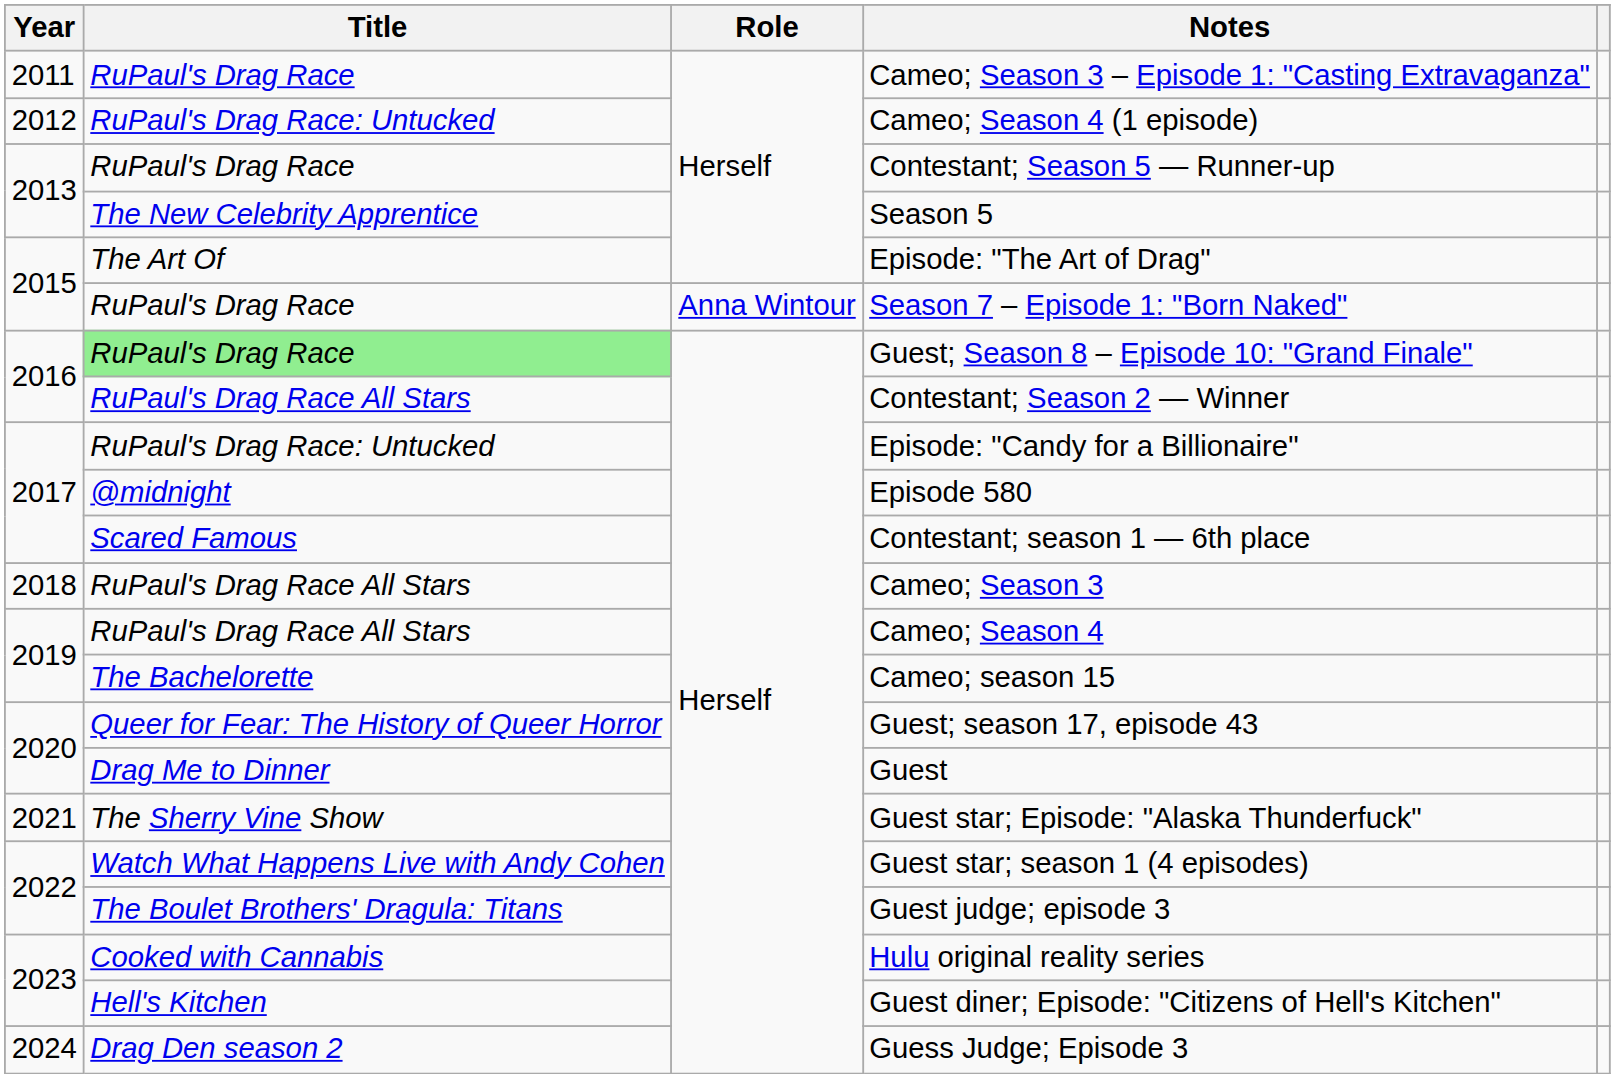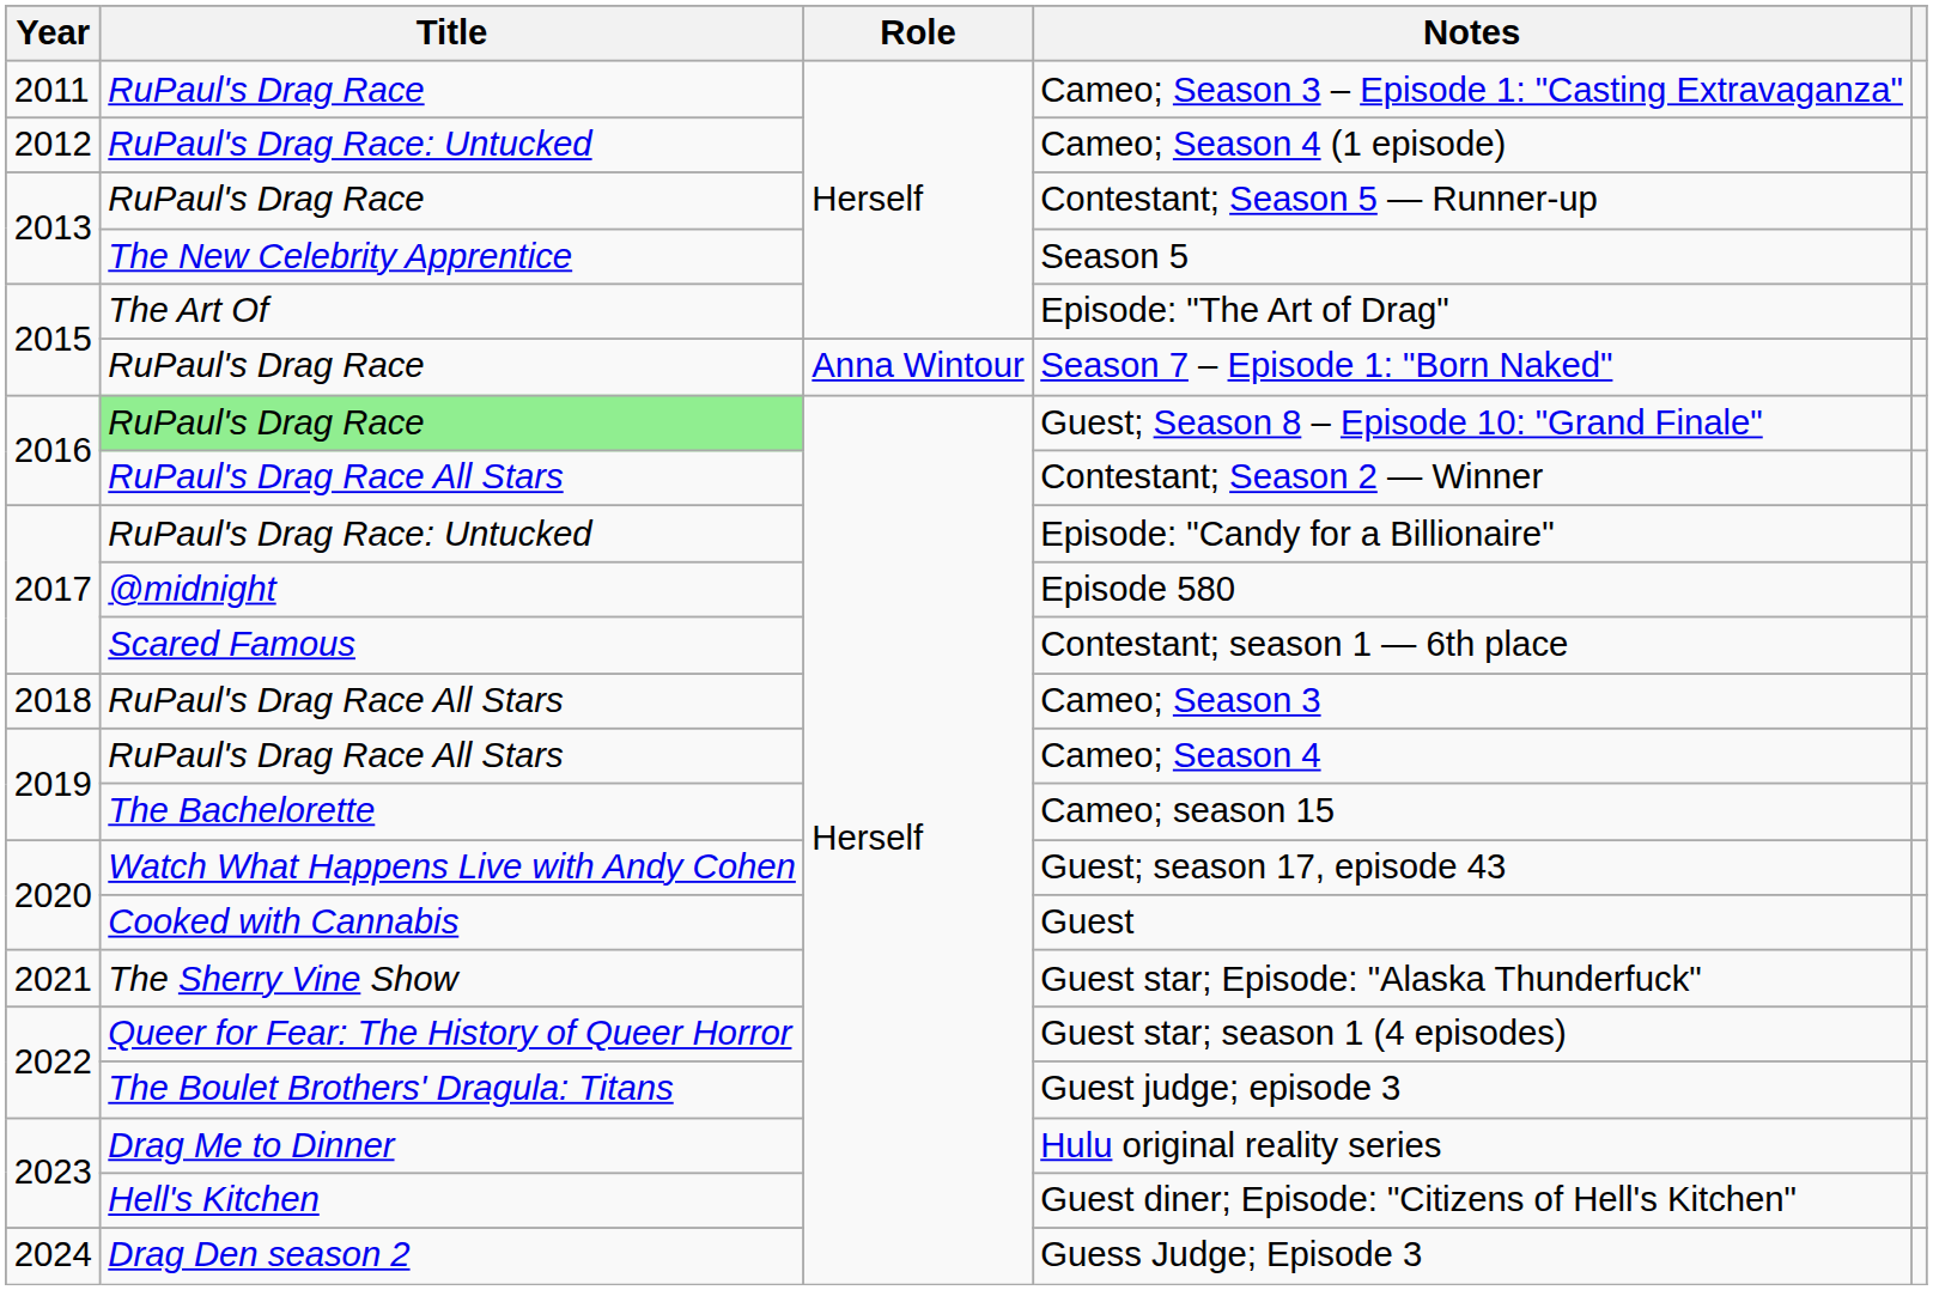Guest; season 17, episode 43 | Title: Queer for Fear: The History of Queer Horror -> Watch What Happens Live with Andy Cohen
Guest | Title: Drag Me to Dinner -> Cooked with Cannabis
Guest star; season 1 (4 episodes) | Title: Watch What Happens Live with Andy Cohen -> Queer for Fear: The History of Queer Horror
Hulu original reality series | Title: Cooked with Cannabis -> Drag Me to Dinner
